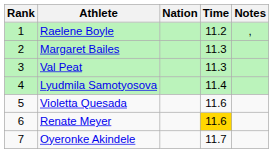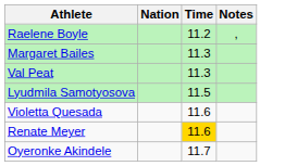- column: Rank | 1 | 2 | 3 | 4 | 5 | 6 | 7
Lyudmila Samotyosova | Time: 11.4 -> 11.5
